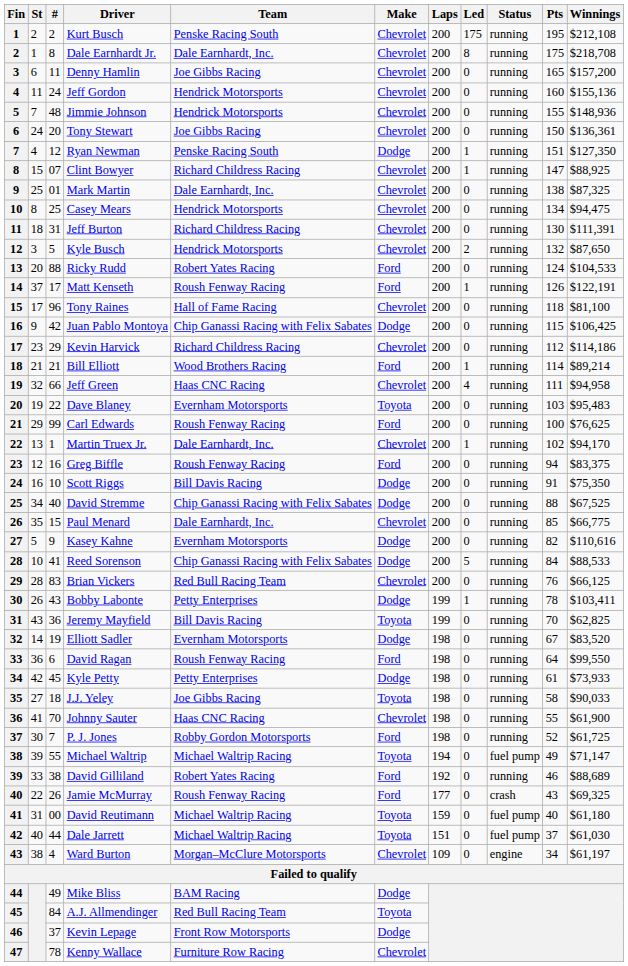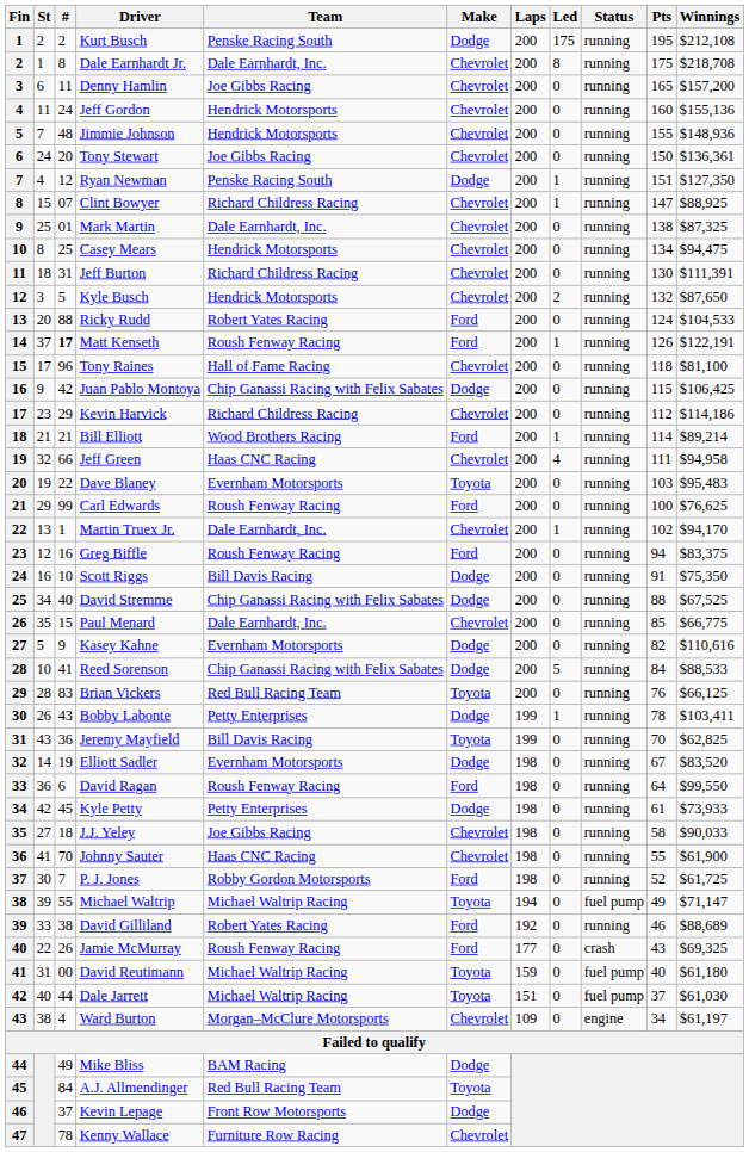Kurt Busch | Make: Chevrolet -> Dodge
Matt Kenseth | #: normal -> bold
Brian Vickers | Make: Chevrolet -> Toyota
J.J. Yeley | Make: Toyota -> Chevrolet
